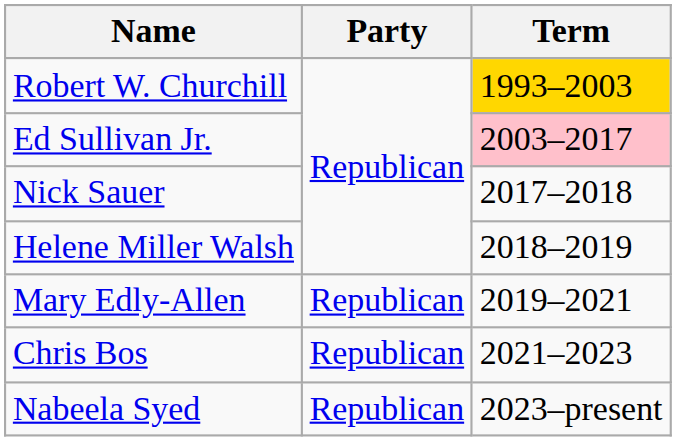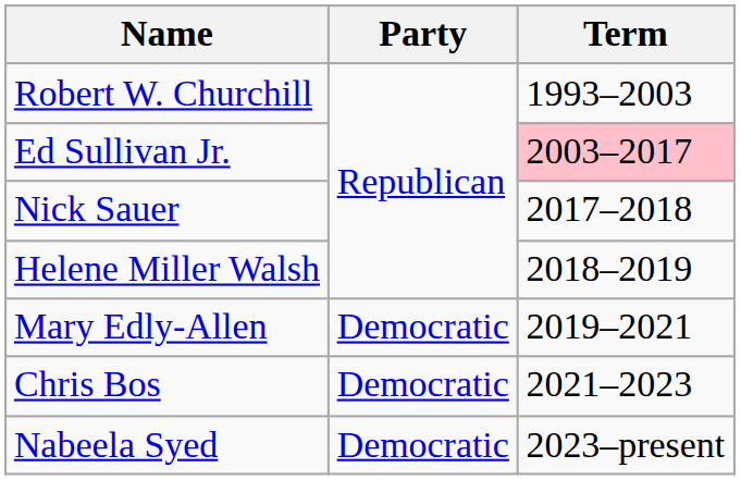Robert W. Churchill | Term: gold background -> no background
Mary Edly-Allen | Party: Republican -> Democratic
Chris Bos | Party: Republican -> Democratic
Nabeela Syed | Party: Republican -> Democratic
